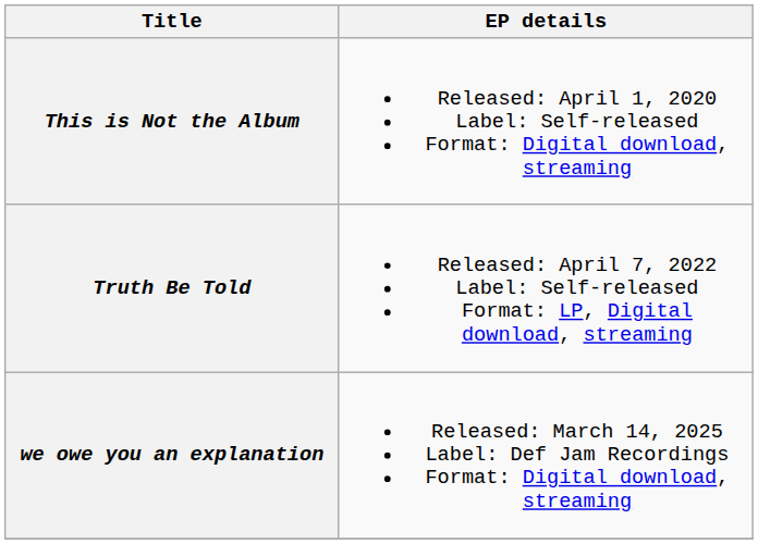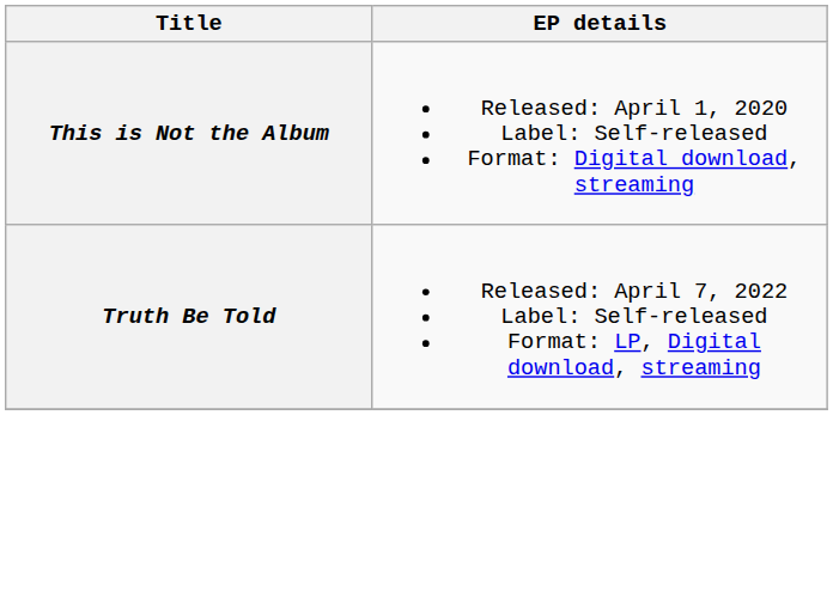- row: we owe you an explanation | Released: March 14, 2025 Label: Def Jam Recordings Format: Digital download, streaming
